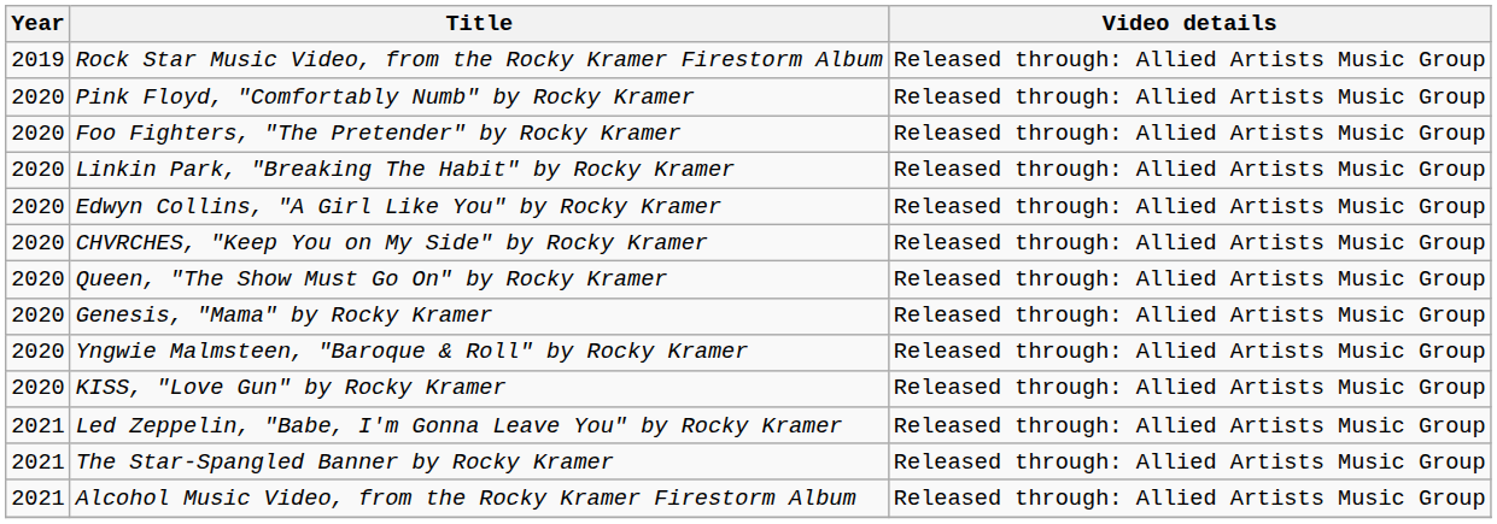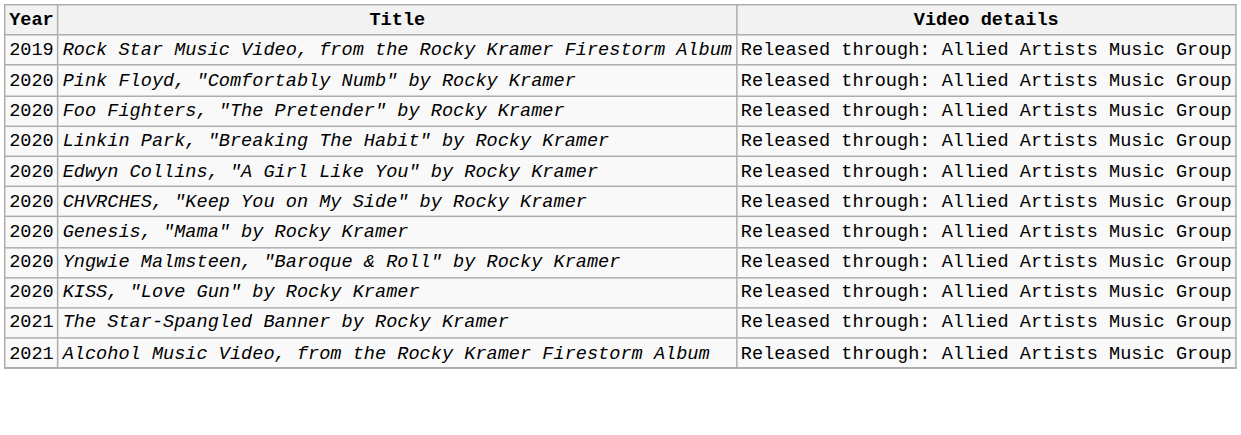- row: 2020 | Queen, "The Show Must Go On" by Rocky Kramer | Released through: Allied Artists Music Group
- row: 2021 | Led Zeppelin, "Babe, I'm Gonna Leave You" by Rocky Kramer | Released through: Allied Artists Music Group
